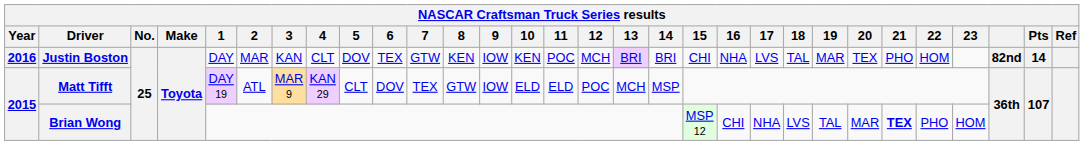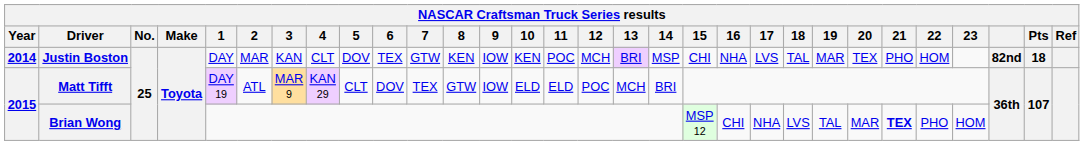Justin Boston | Year: 2016 -> 2014
Justin Boston | 14: BRI -> MSP
Justin Boston | Pts: 14 -> 18
Matt Tifft | 14: MSP -> BRI
